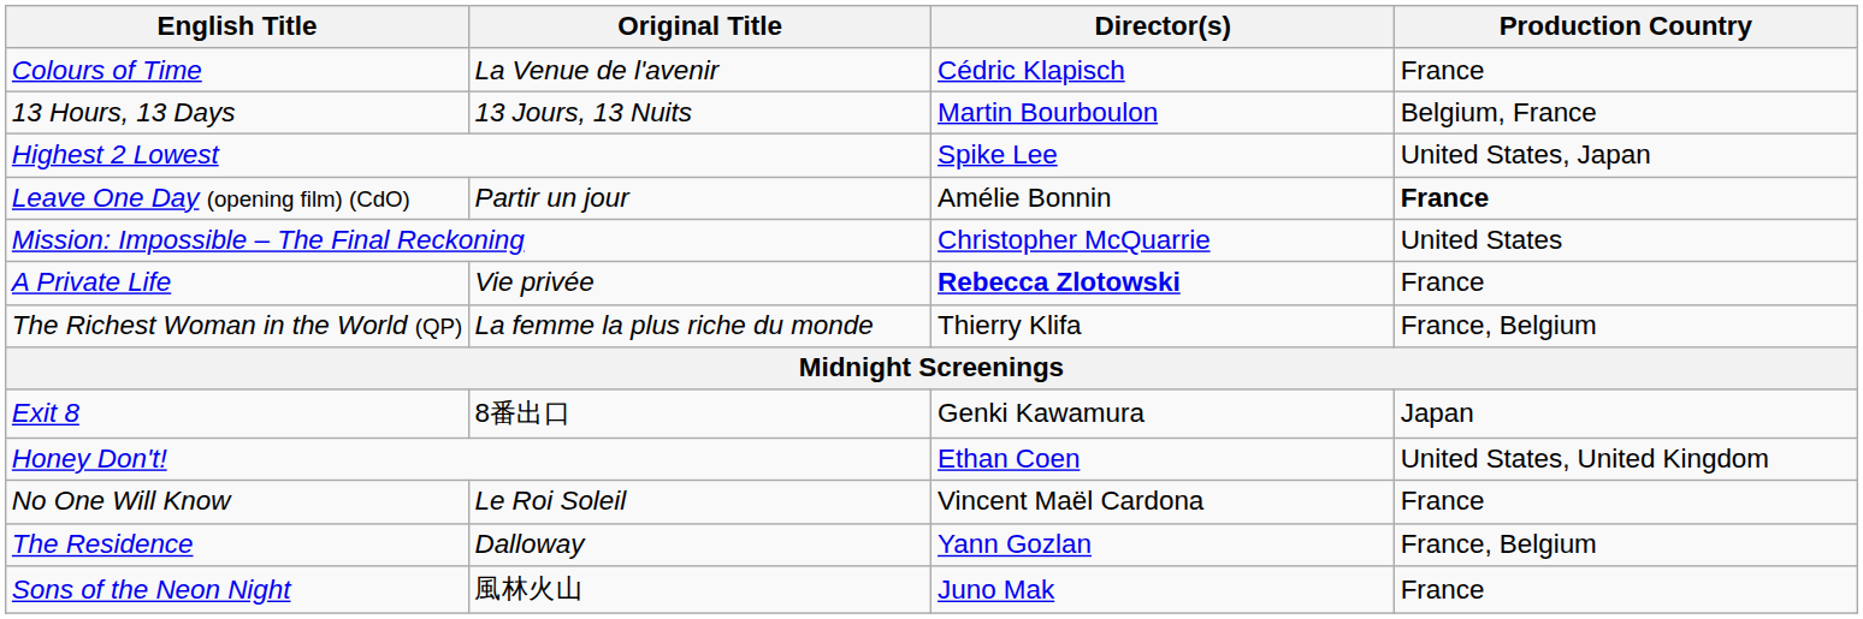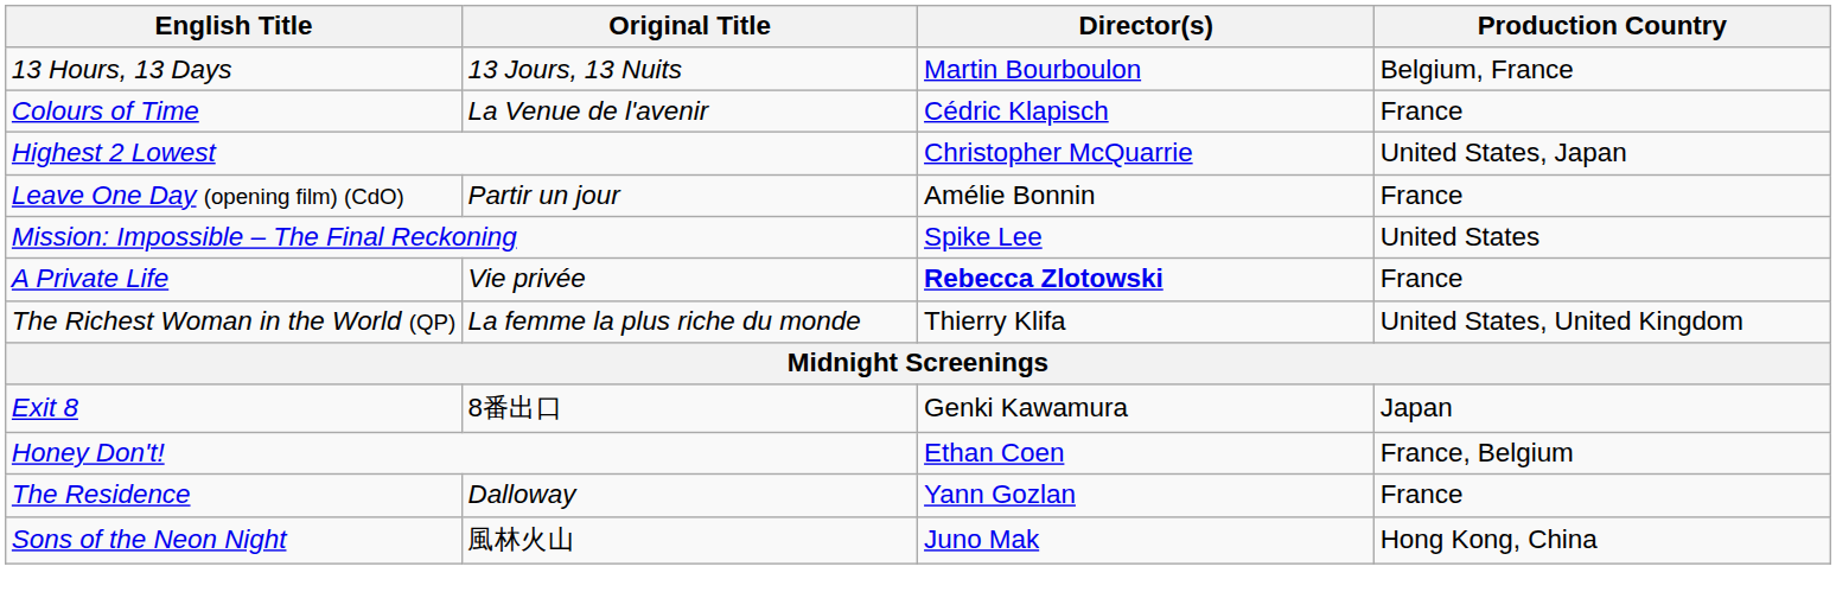rows swapped: 13 Hours, 13 Days <-> Colours of Time
Highest 2 Lowest | Director(s): Spike Lee -> Christopher McQuarrie
Leave One Day (opening film) (CdO) | Production Country: bold -> normal
Mission: Impossible – The Final Reckoning | Director(s): Christopher McQuarrie -> Spike Lee
The Richest Woman in the World (QP) | Production Country: France, Belgium -> United States, United Kingdom
Honey Don't! | Production Country: United States, United Kingdom -> France, Belgium
- row: No One Will Know | Le Roi Soleil | Vincent Maël Cardona | France
The Residence | Production Country: France, Belgium -> France
Sons of the Neon Night | Production Country: France -> Hong Kong, China
